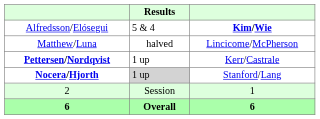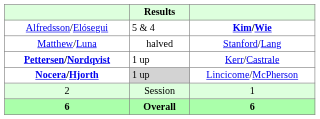Matthew/Luna | column 3: Lincicome/McPherson -> Stanford/Lang
Nocera/Hjorth | column 3: Stanford/Lang -> Lincicome/McPherson
